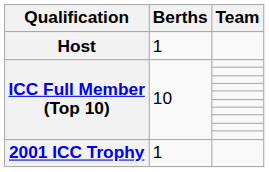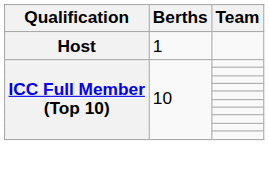- row: 2001 ICC Trophy | 1
